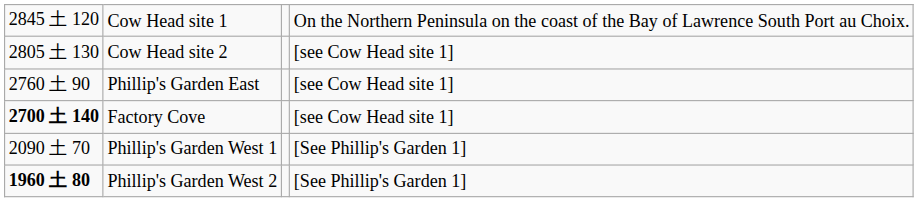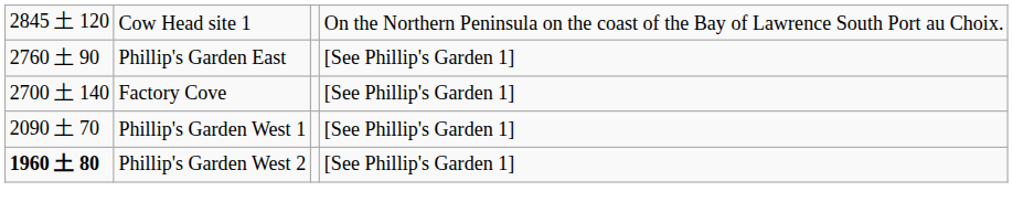- row: 2805 土 130 | Cow Head site 2 | [see Cow Head site 1]
Phillip's Garden East | column 4: [see Cow Head site 1] -> [See Phillip's Garden 1]
Factory Cove | column 1: bold -> normal
Factory Cove | column 4: [see Cow Head site 1] -> [See Phillip's Garden 1]
